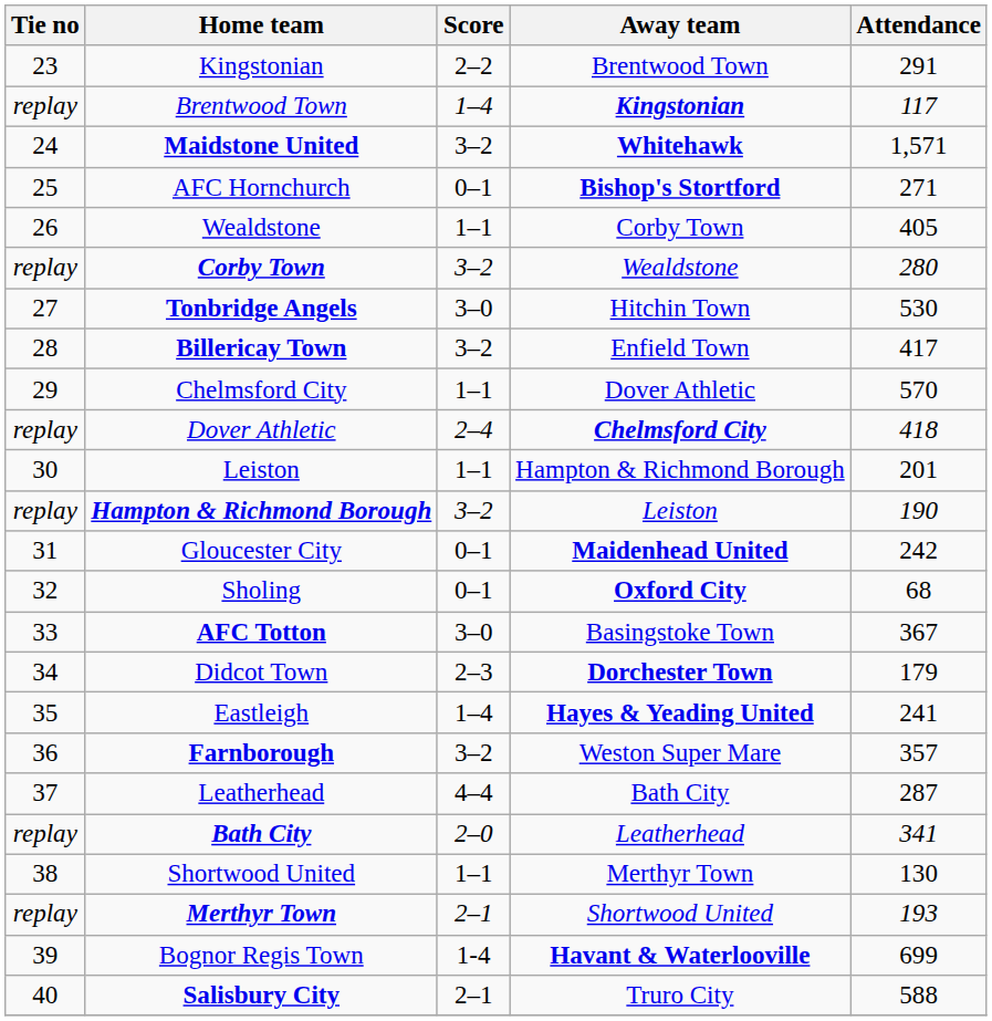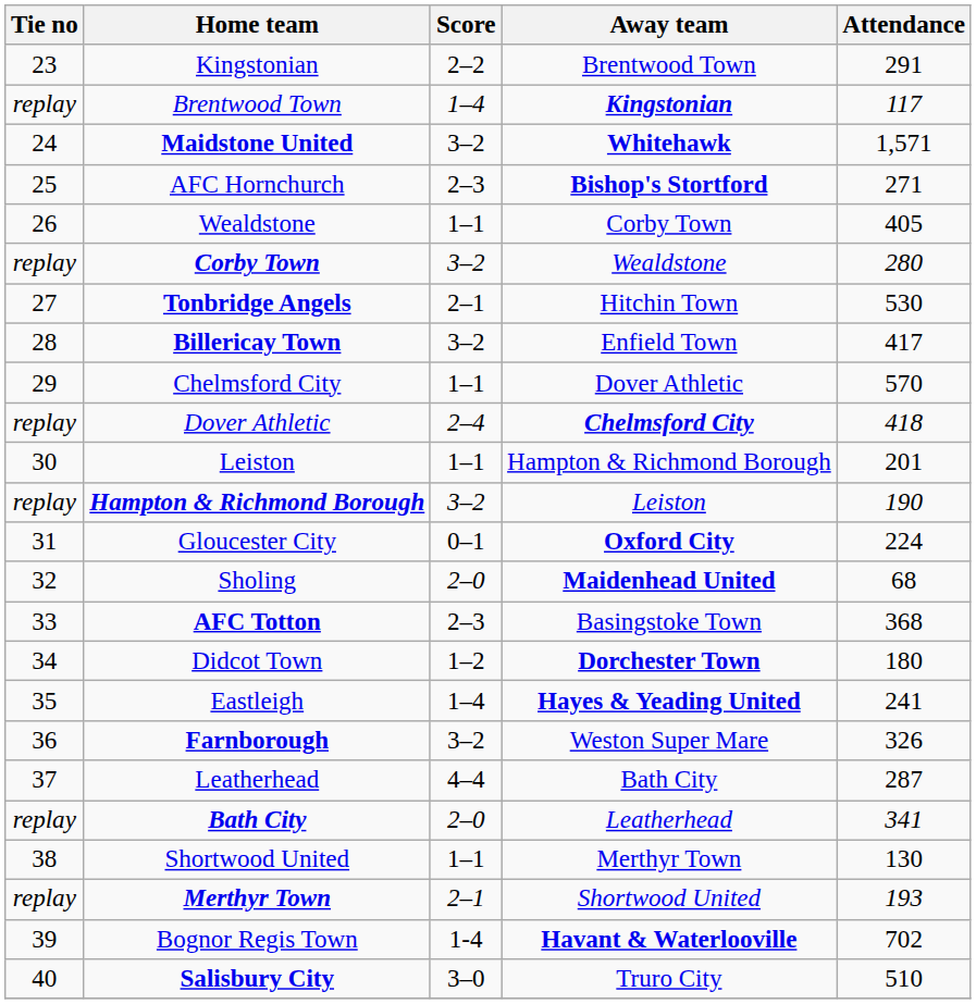AFC Hornchurch | Score: 0–1 -> 2–3
Tonbridge Angels | Score: 3–0 -> 2–1
Gloucester City | Away team: Maidenhead United -> Oxford City
Gloucester City | Attendance: 242 -> 224
Sholing | Score: 0–1 -> 2–0
Sholing | Away team: Oxford City -> Maidenhead United
AFC Totton | Score: 3–0 -> 2–3
AFC Totton | Attendance: 367 -> 368
Didcot Town | Score: 2–3 -> 1–2
Didcot Town | Attendance: 179 -> 180
Farnborough | Attendance: 357 -> 326
Bognor Regis Town | Attendance: 699 -> 702
Salisbury City | Score: 2–1 -> 3–0
Salisbury City | Attendance: 588 -> 510
